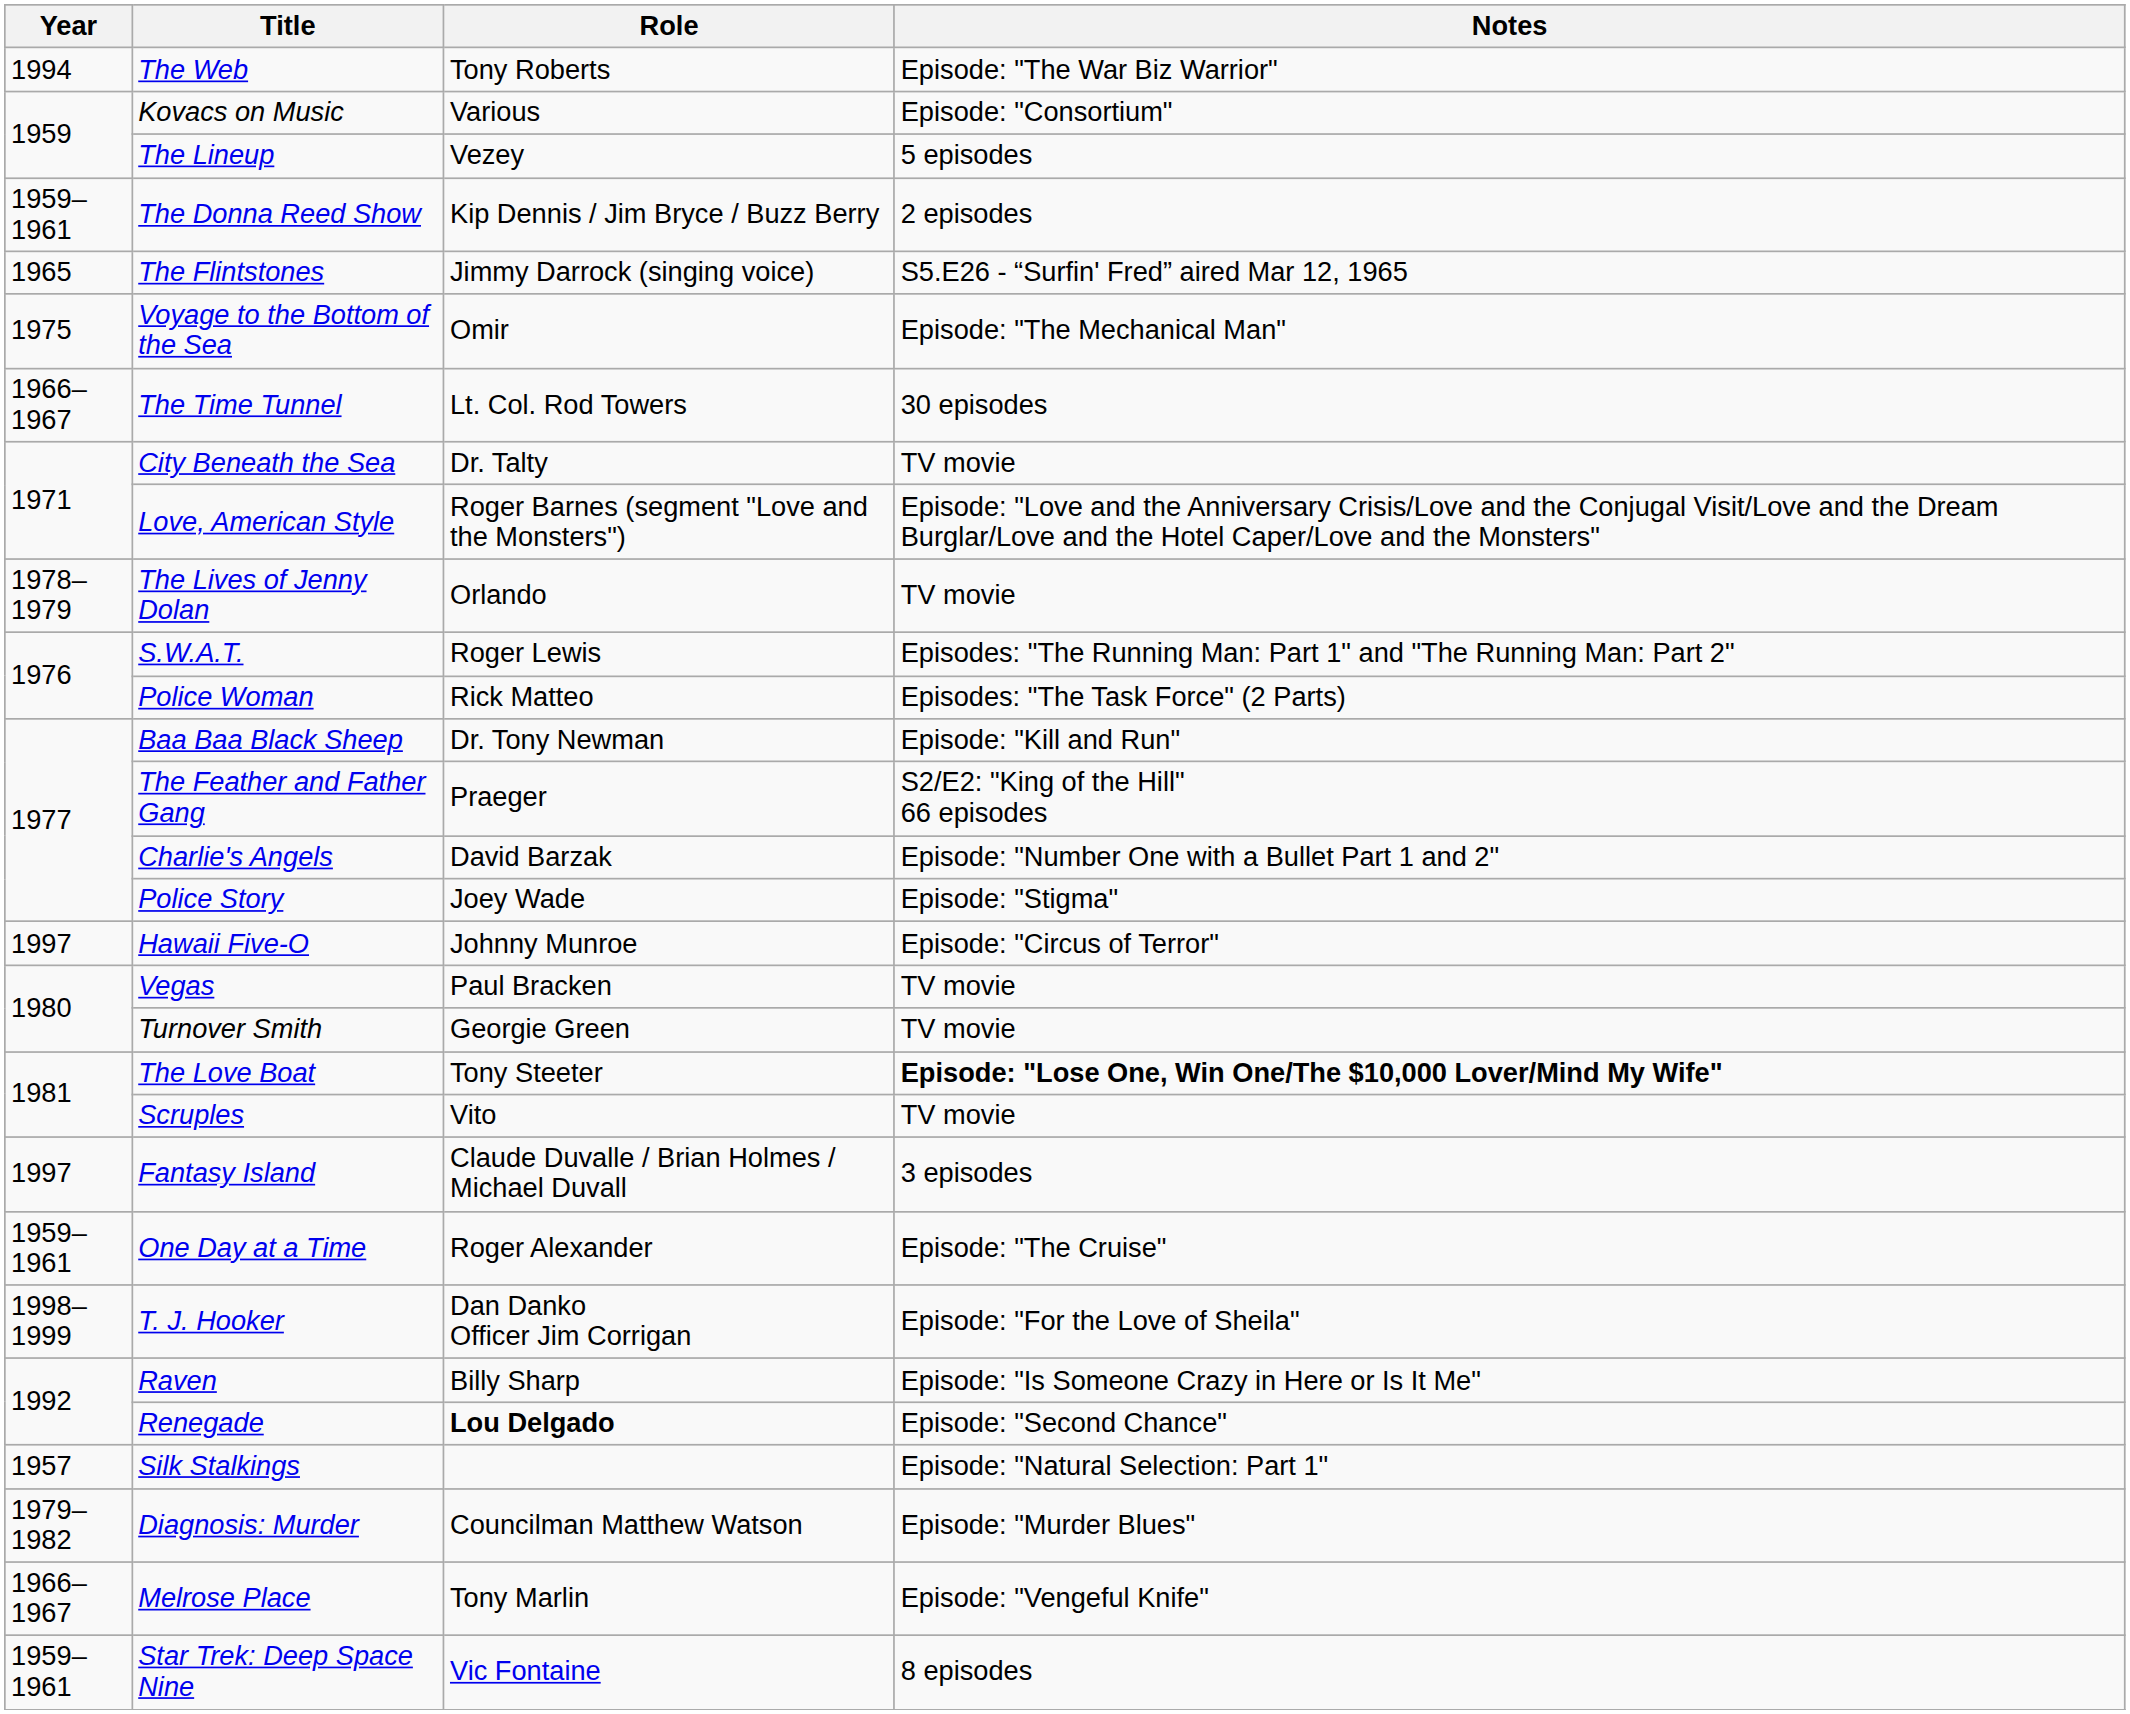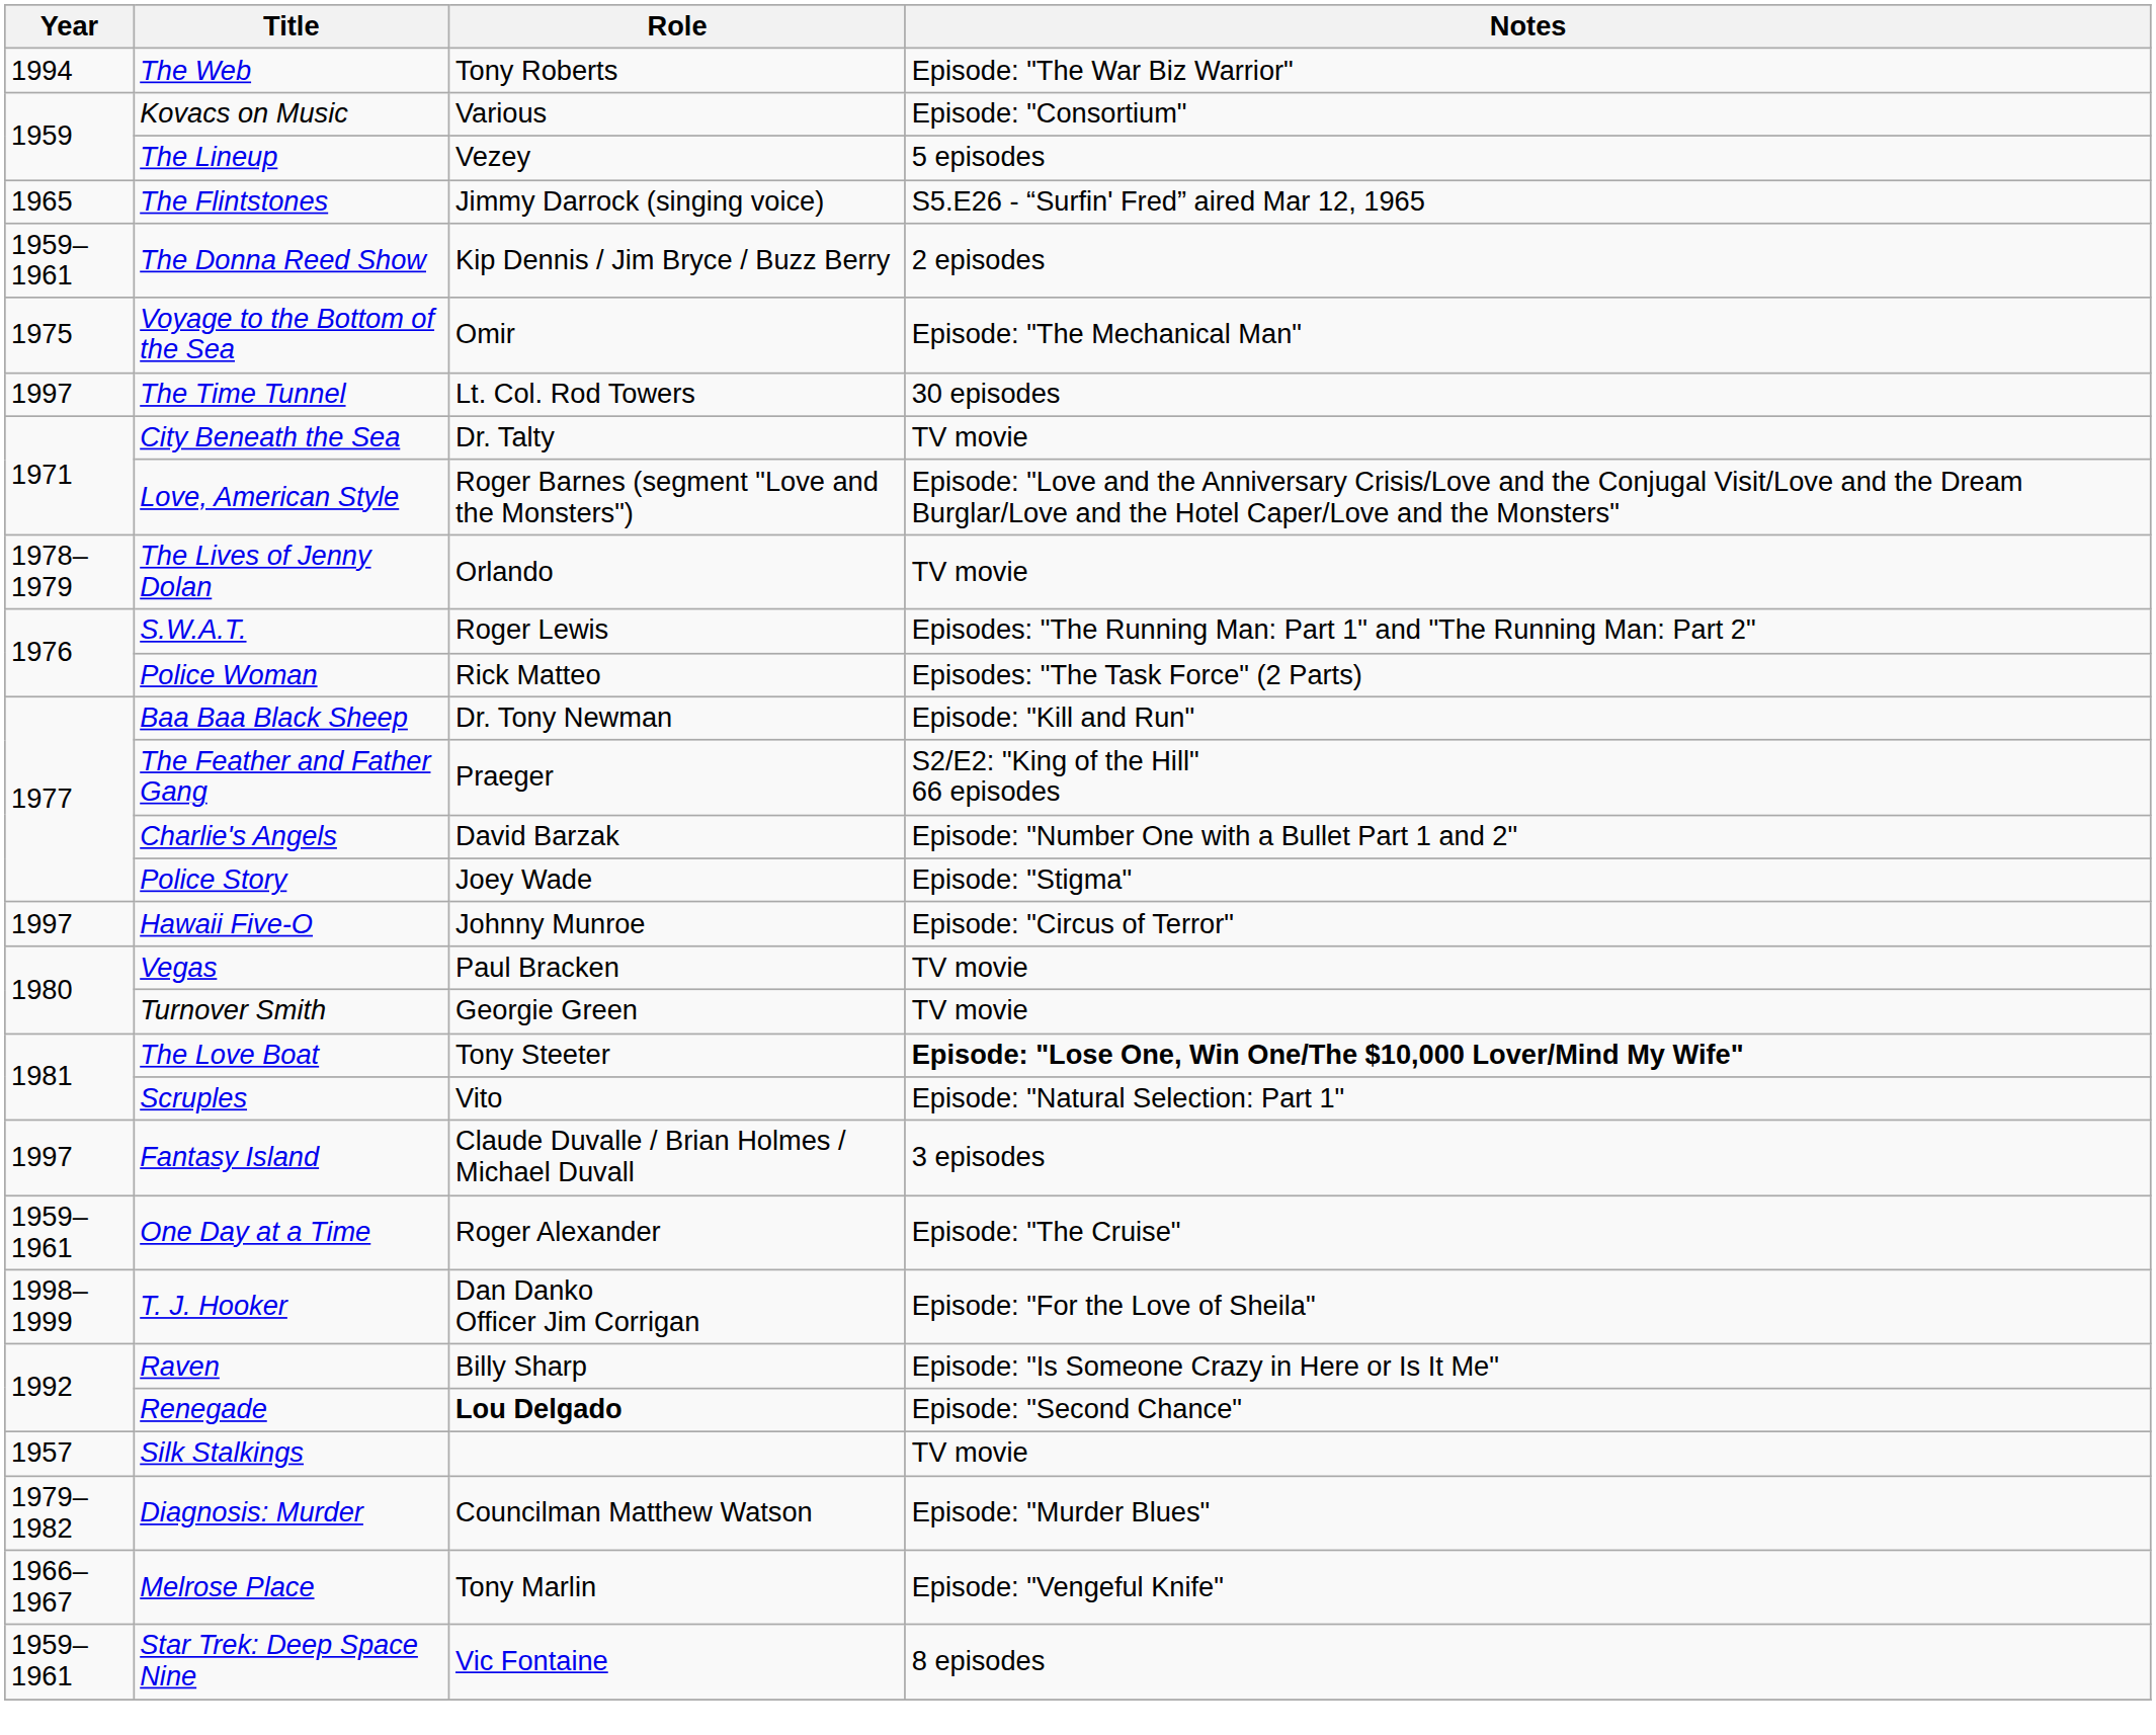rows swapped: The Donna Reed Show <-> The Flintstones
The Time Tunnel | Year: 1966–1967 -> 1997
Scruples | Notes: TV movie -> Episode: "Natural Selection: Part 1"
Silk Stalkings | Notes: Episode: "Natural Selection: Part 1" -> TV movie
